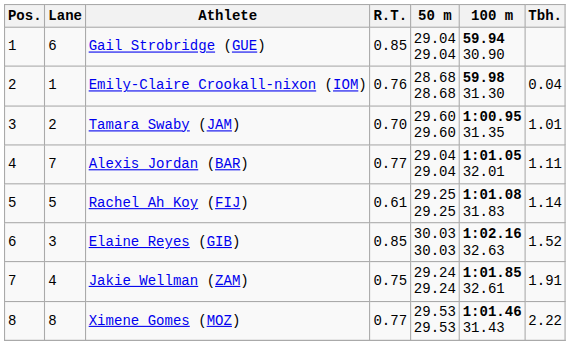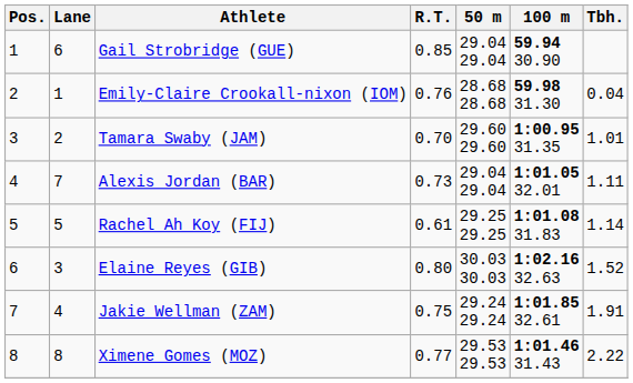Alexis Jordan (BAR) | R.T.: 0.77 -> 0.73
Elaine Reyes (GIB) | R.T.: 0.85 -> 0.80
